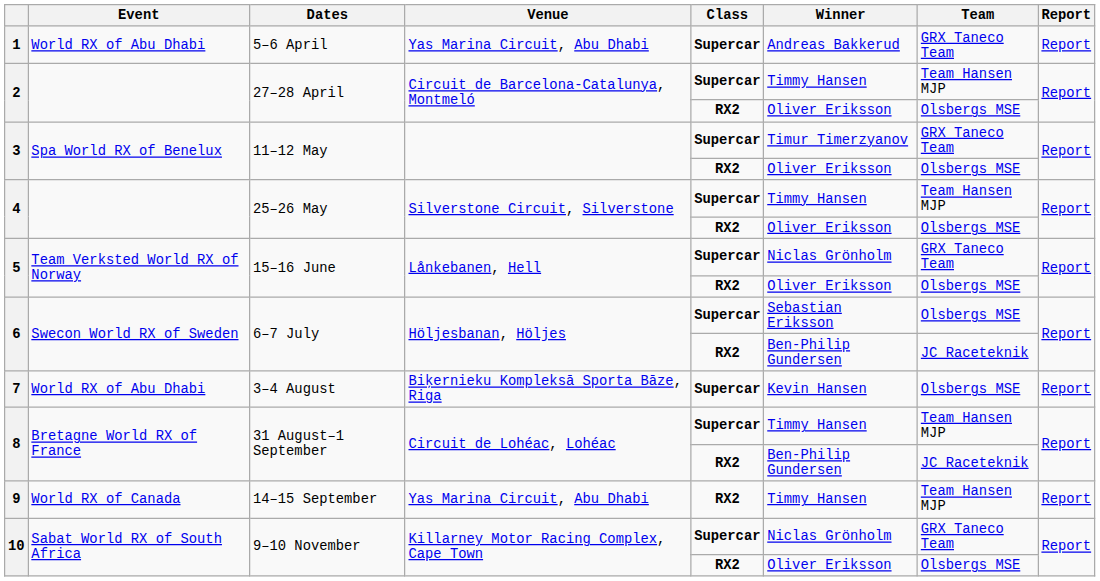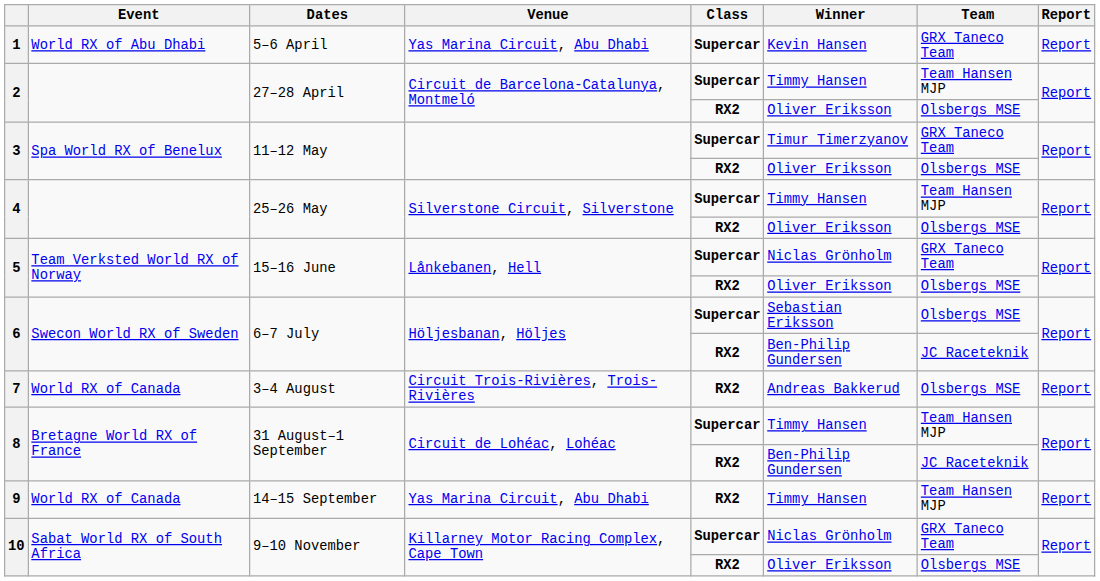1 | Winner: Andreas Bakkerud -> Kevin Hansen
7 | Event: World RX of Abu Dhabi -> World RX of Canada
7 | Venue: Biķernieku Kompleksā Sporta Bāze, Riga -> Circuit Trois-Rivières, Trois-Rivières
7 | Class: Supercar -> RX2
7 | Winner: Kevin Hansen -> Andreas Bakkerud
